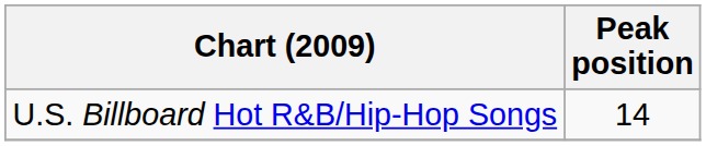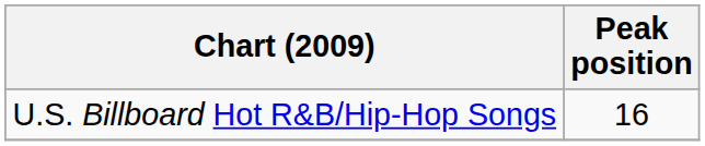U.S. Billboard Hot R&B/Hip-Hop Songs | Peak position: 14 -> 16
